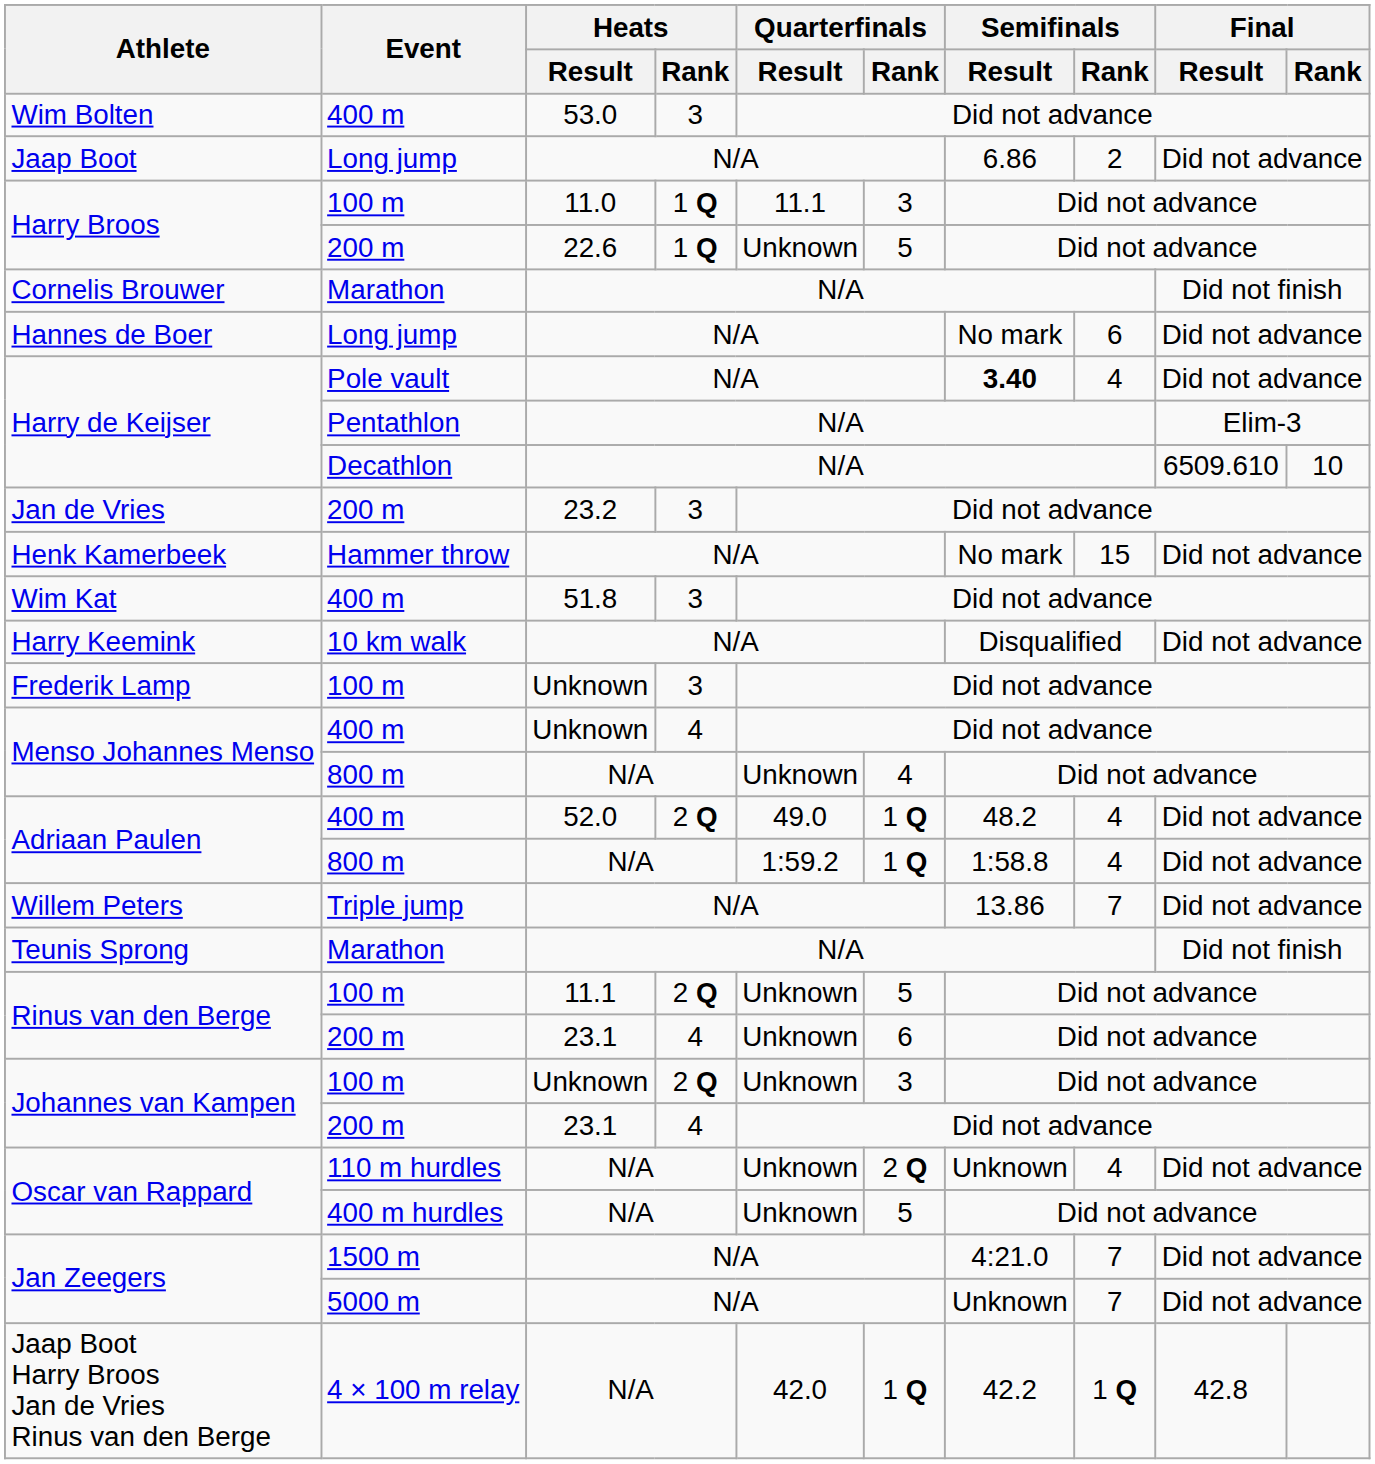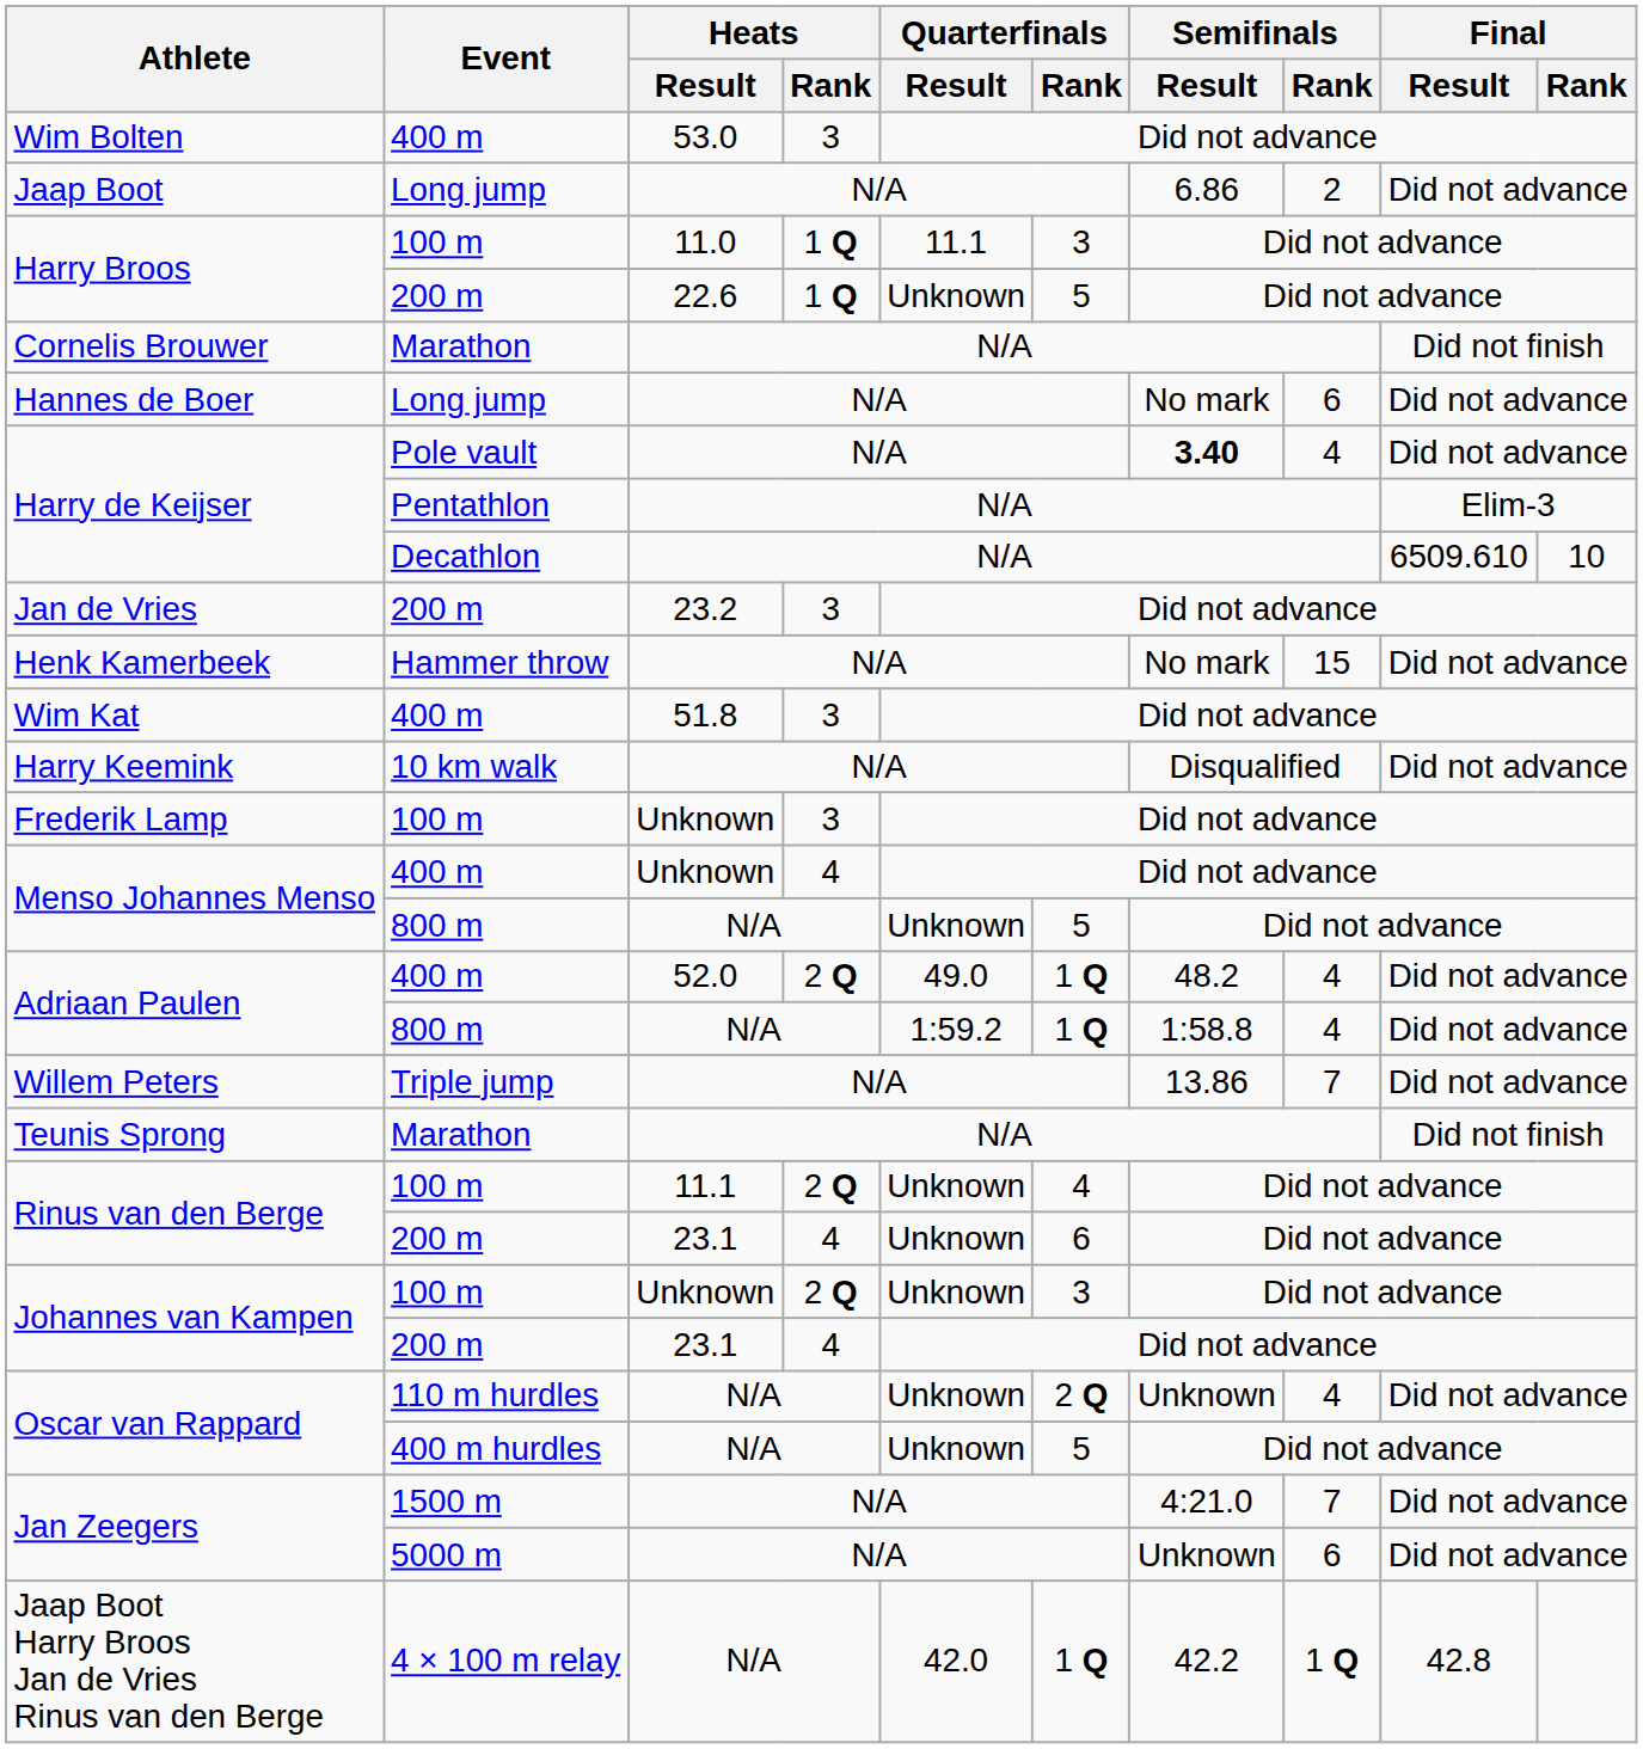Menso Johannes Menso / 800 m | Quarterfinals / Rank: 4 -> 5
Rinus van den Berge / 100 m | Quarterfinals / Rank: 5 -> 4
Jan Zeegers / 5000 m | Semifinals / Rank: 7 -> 6
